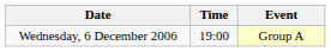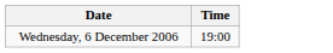- column: Event | Group A
